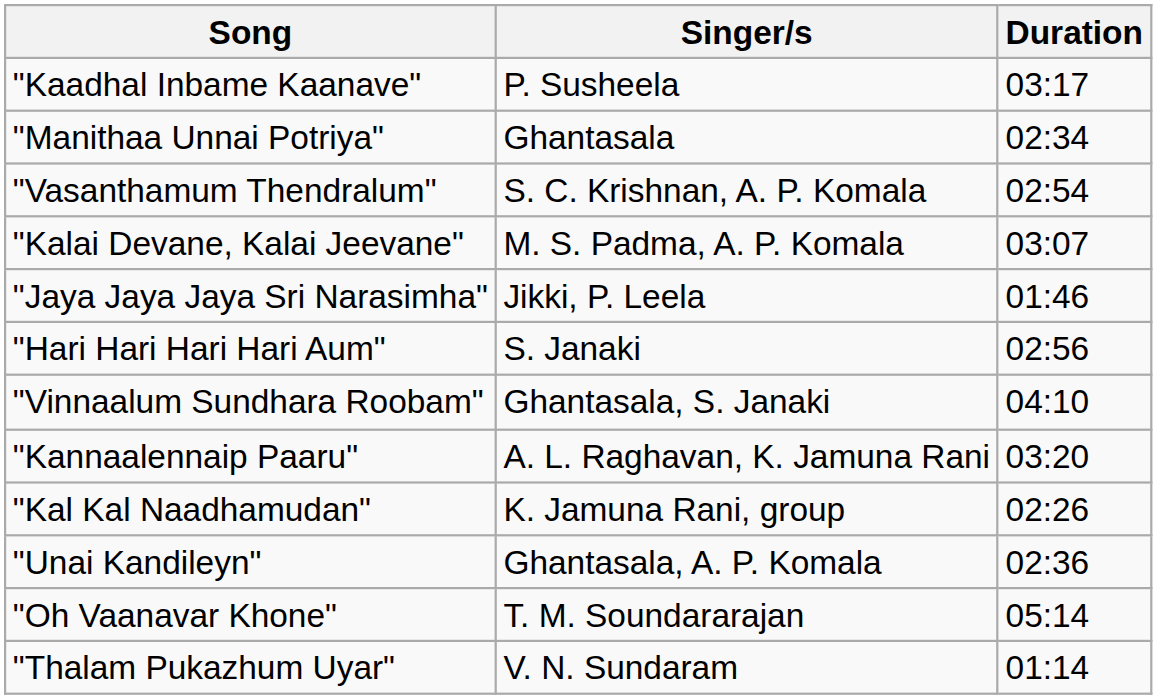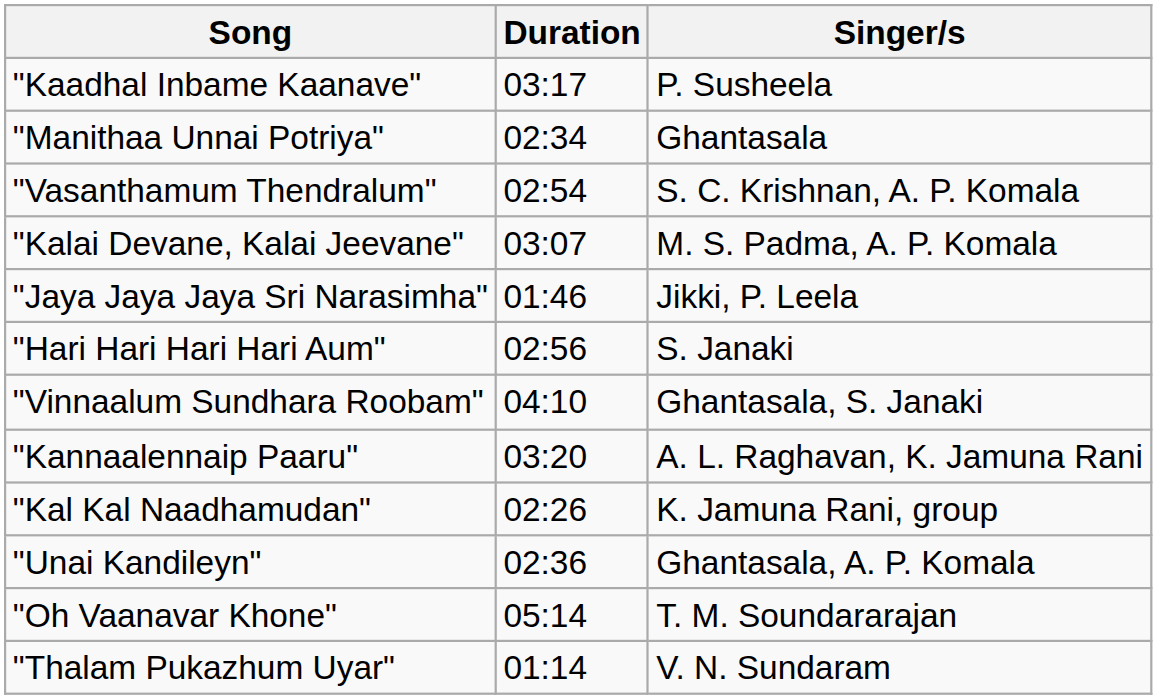columns swapped: Singer/s <-> Duration
